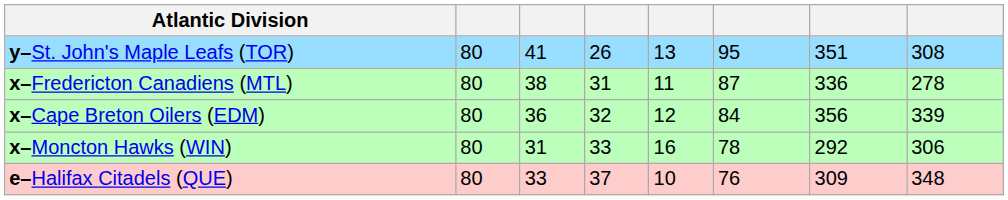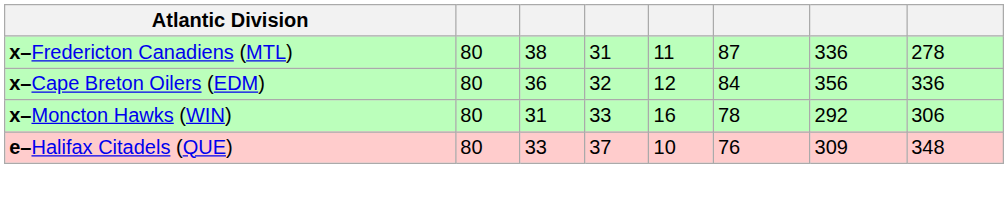- row: y–St. John's Maple Leafs (TOR) | 80 | 41 | 26 | 13 | 95 | 351 | 308
x–Cape Breton Oilers (EDM) | column 8: 339 -> 336
